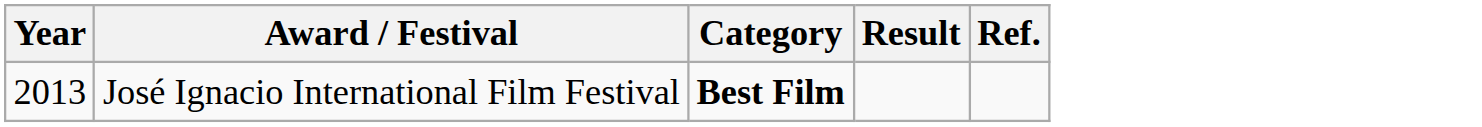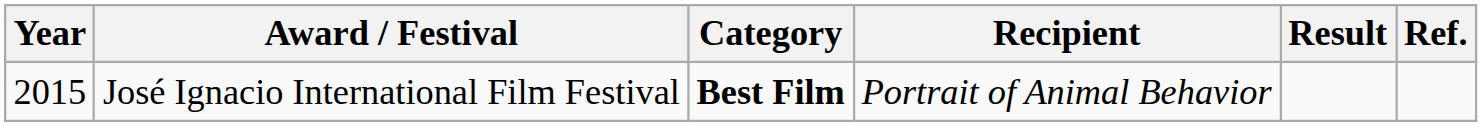+ column: Recipient | Portrait of Animal Behavior
José Ignacio International Film Festival | Year: 2013 -> 2015
